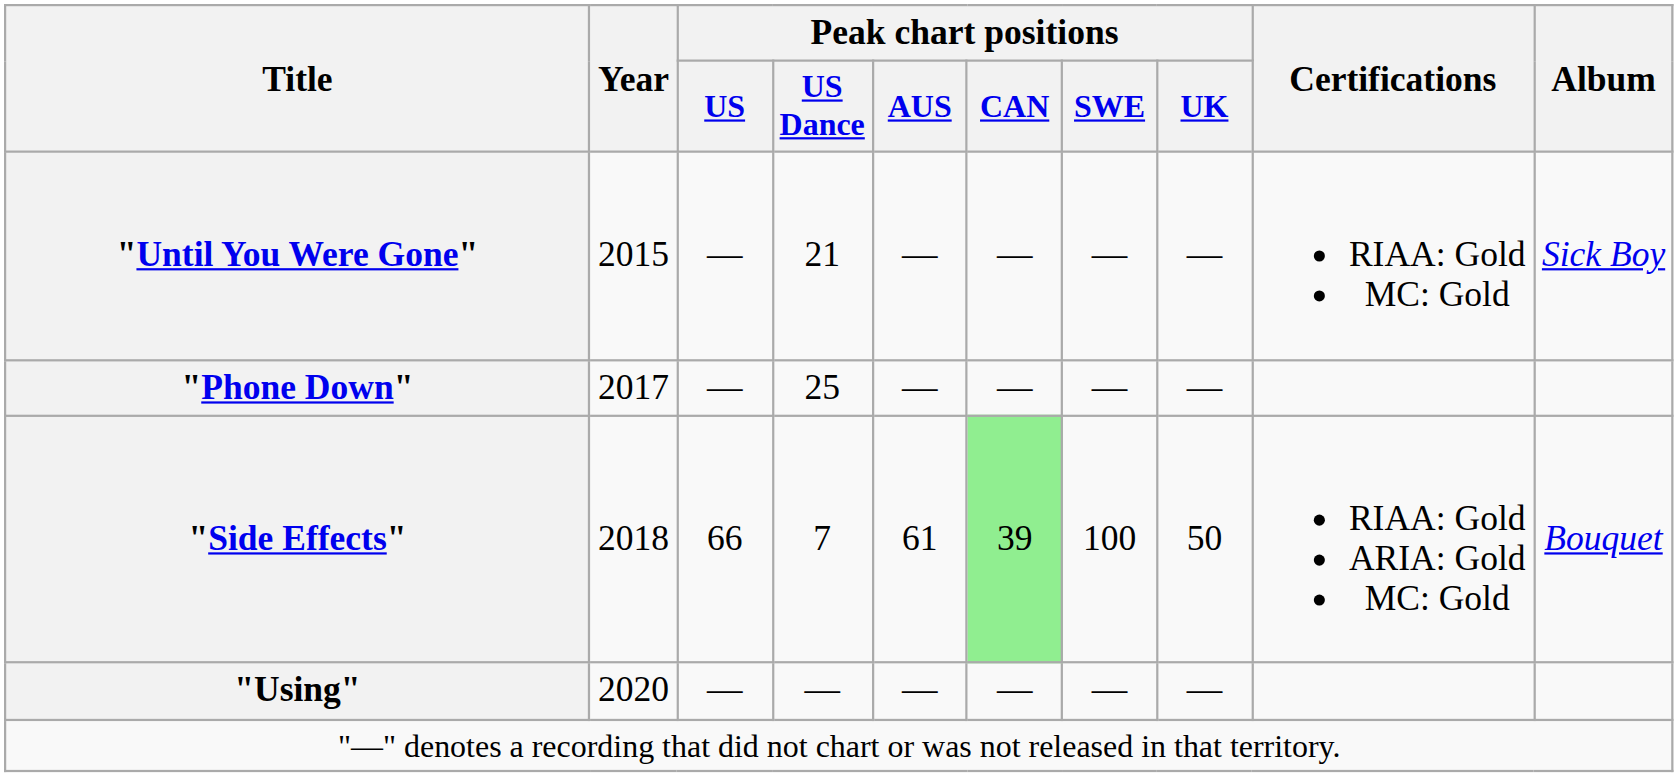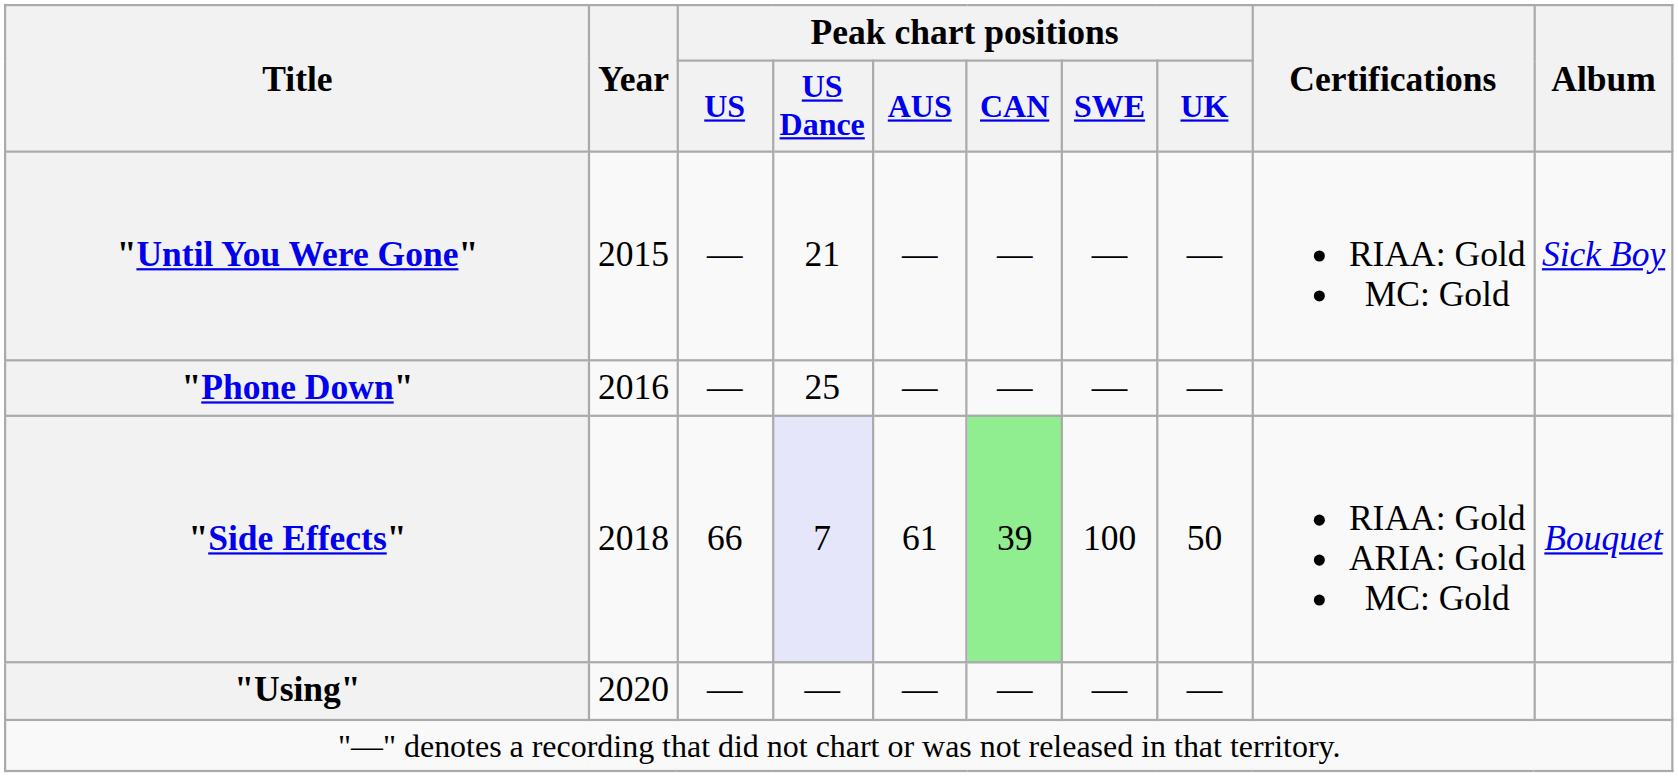"Phone Down" | Year: 2017 -> 2016
"Side Effects" | Peak chart positions / US Dance: no background -> lavender background
